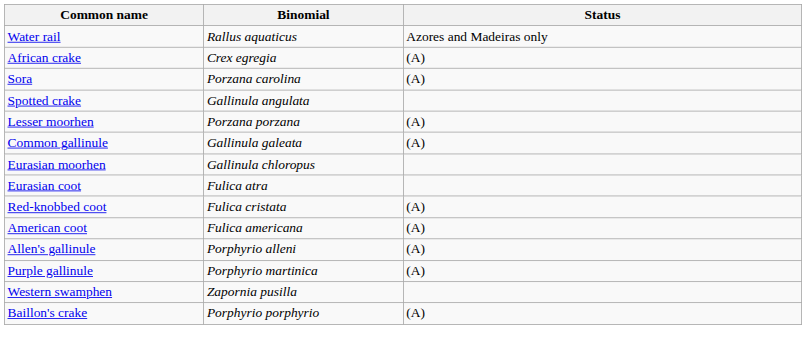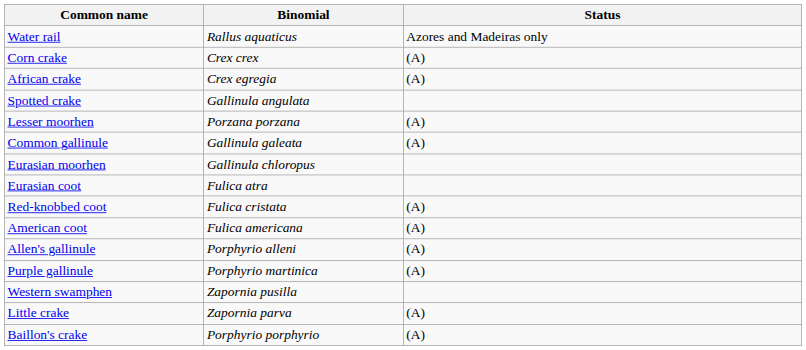+ row: Corn crake | Crex crex | (A)
- row: Sora | Porzana carolina | (A)
+ row: Little crake | Zapornia parva | (A)
